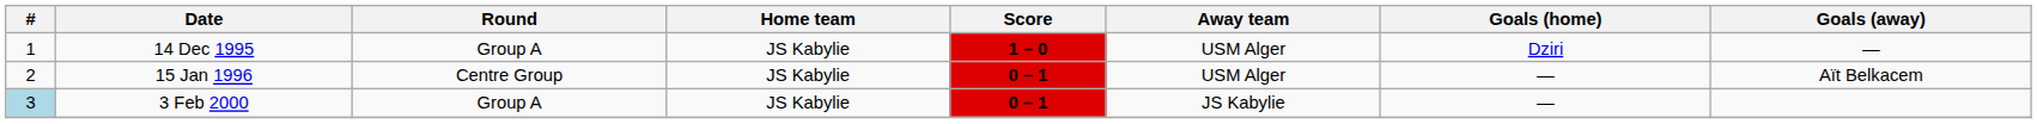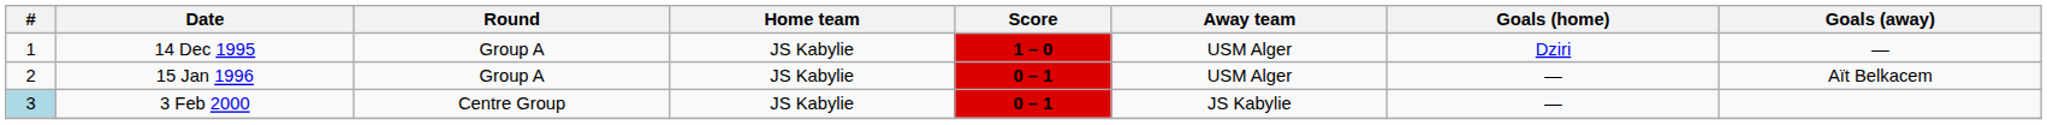15 Jan 1996 | Round: Centre Group -> Group A
3 Feb 2000 | Round: Group A -> Centre Group
